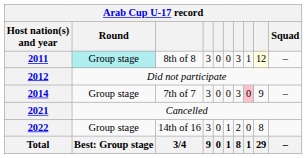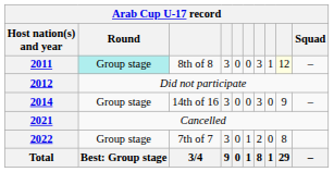2014 | column 3: 7th of 7 -> 14th of 16
2014 | column 8: pink background -> no background
2022 | column 3: 14th of 16 -> 7th of 7
